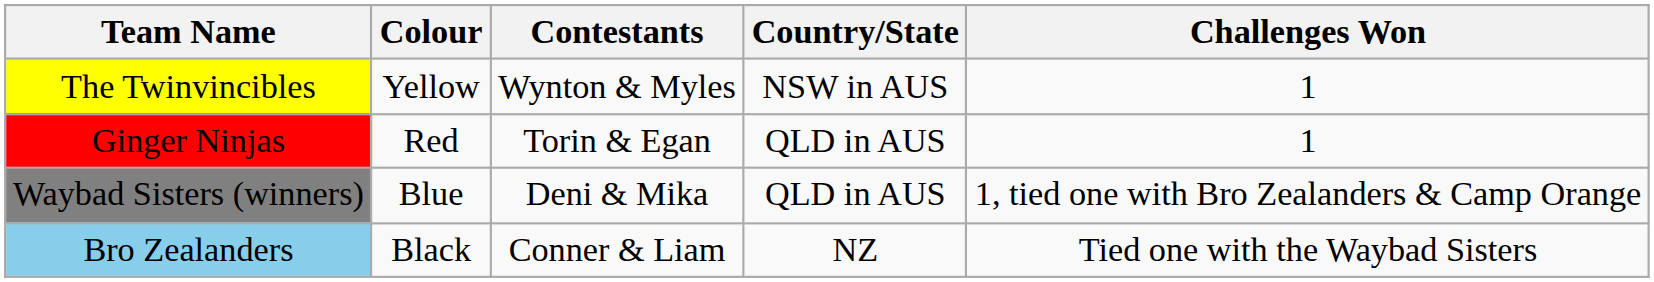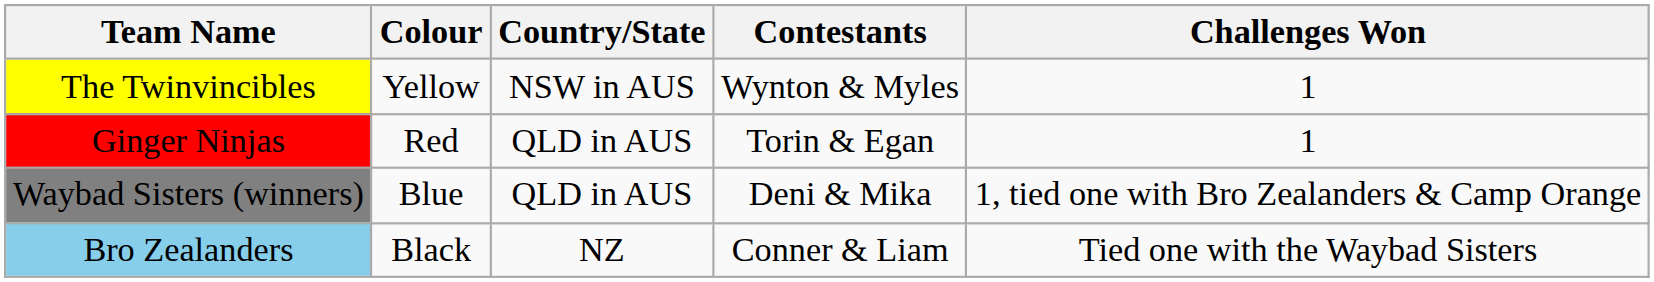columns swapped: Contestants <-> Country/State
